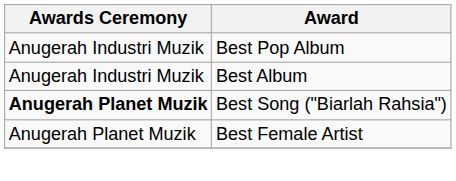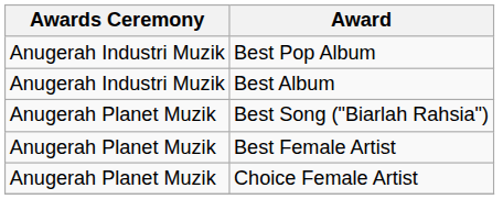Best Song ("Biarlah Rahsia") | Awards Ceremony: bold -> normal
+ row: Anugerah Planet Muzik | Choice Female Artist
